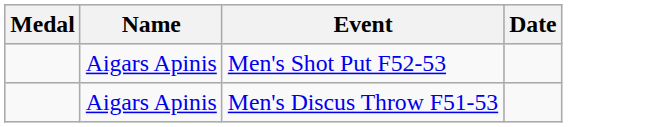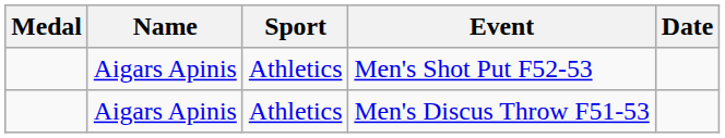+ column: Sport | Athletics | Athletics
